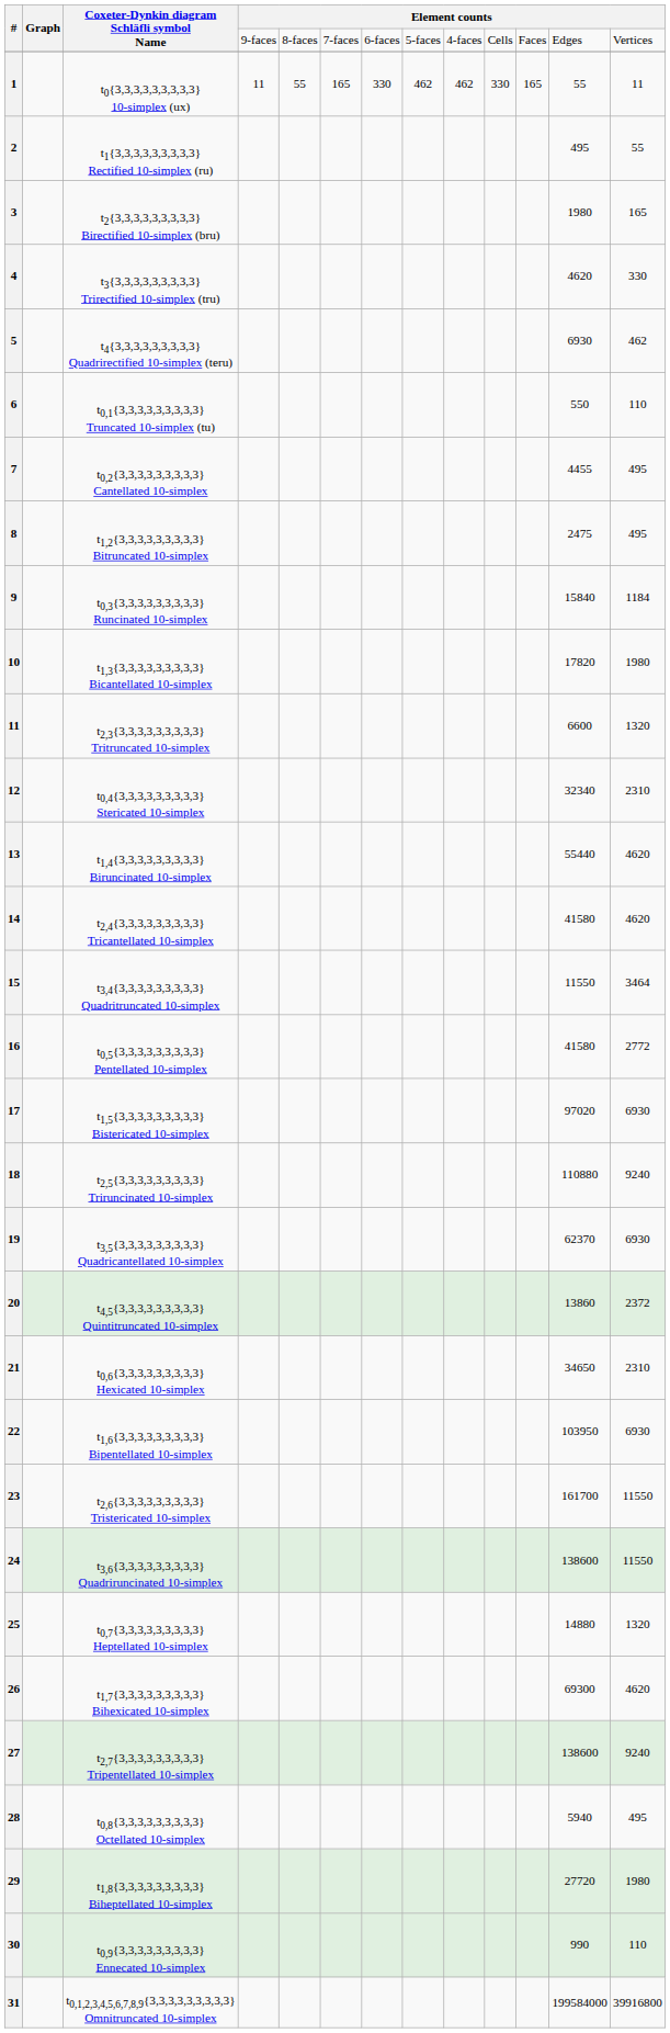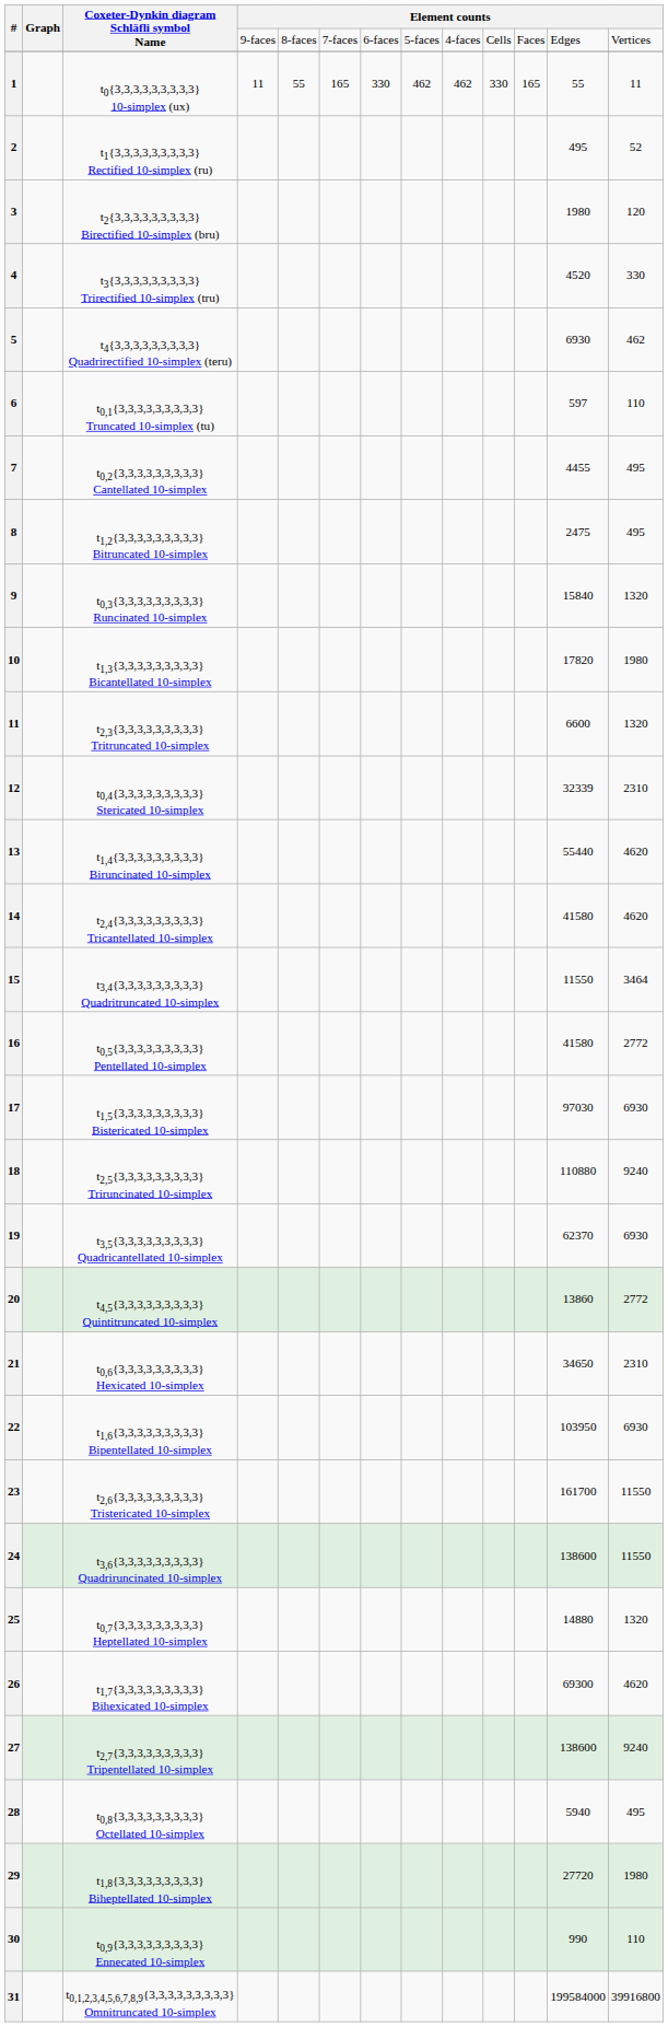2 | column 13: 55 -> 52
3 | column 13: 165 -> 120
4 | column 12: 4620 -> 4520
6 | column 12: 550 -> 597
9 | column 13: 1184 -> 1320
12 | column 12: 32340 -> 32339
17 | column 12: 97020 -> 97030
20 | column 13: 2372 -> 2772
